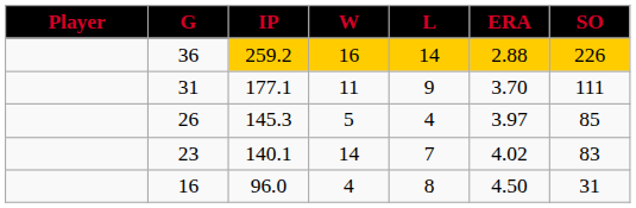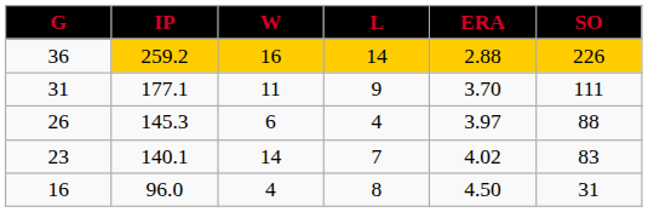- column: Player
26 | W: 5 -> 6
26 | SO: 85 -> 88
